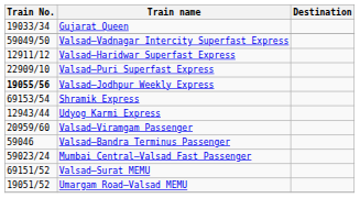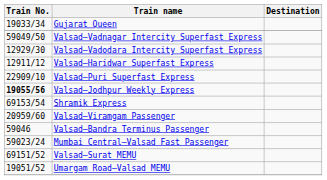+ row: 12929/30 | Valsad–Vadodara Intercity Superfast Express
- row: 12943/44 | Udyog Karmi Express
